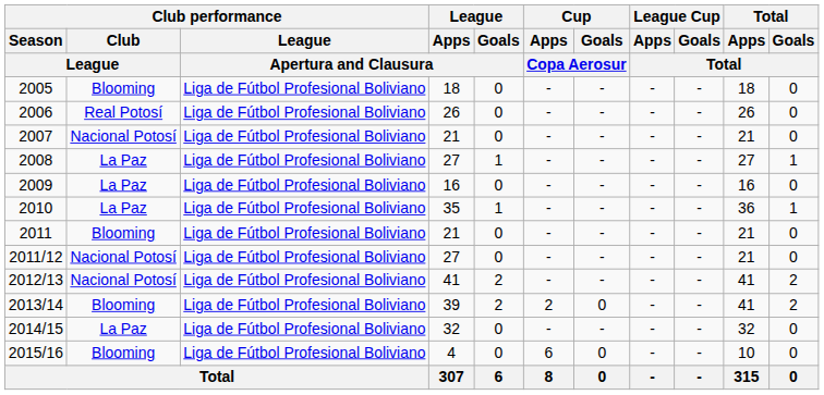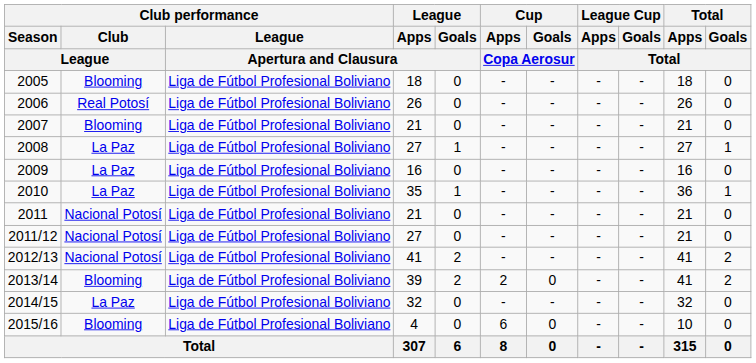2007 | Club performance / Club / League: Nacional Potosí -> Blooming
2011 | Club performance / Club / League: Blooming -> Nacional Potosí
